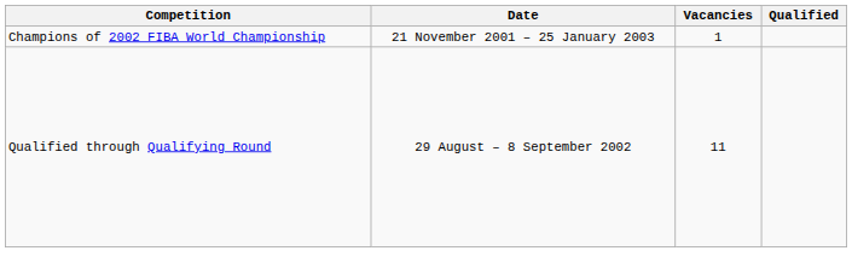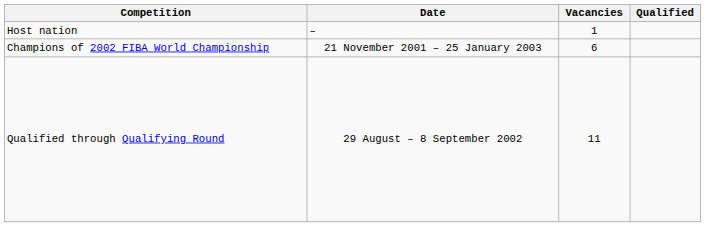+ row: Host nation | – | 1
Champions of 2002 FIBA World Championship | Vacancies: 1 -> 6
